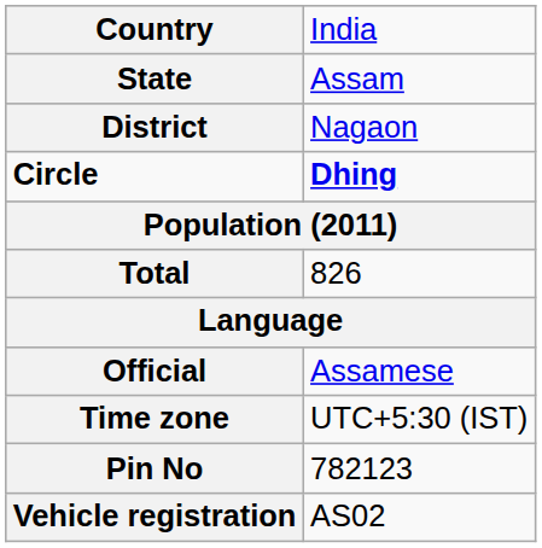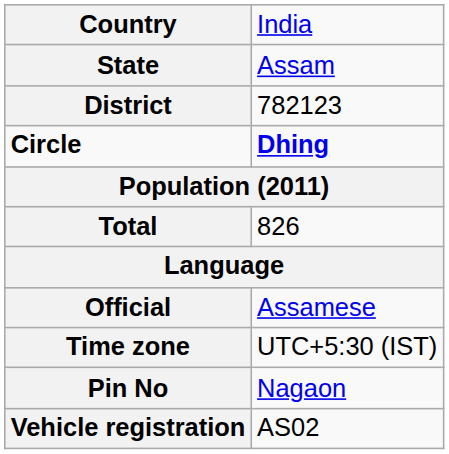District | column 2: Nagaon -> 782123
Pin No | column 2: 782123 -> Nagaon
